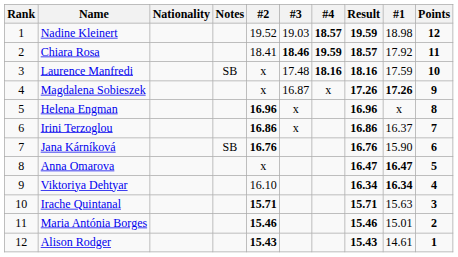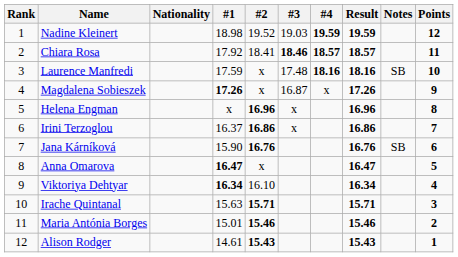columns swapped: #1 <-> Notes
Nadine Kleinert | #4: 18.57 -> 19.59
Chiara Rosa | #4: 19.59 -> 18.57
